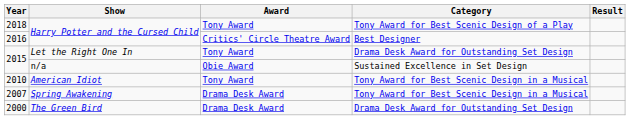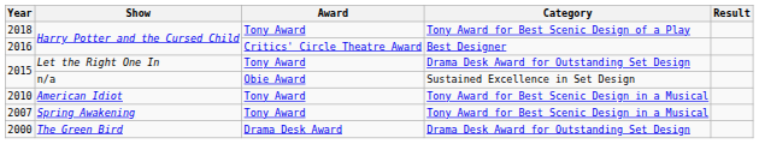2007 | Award: Drama Desk Award -> Tony Award
